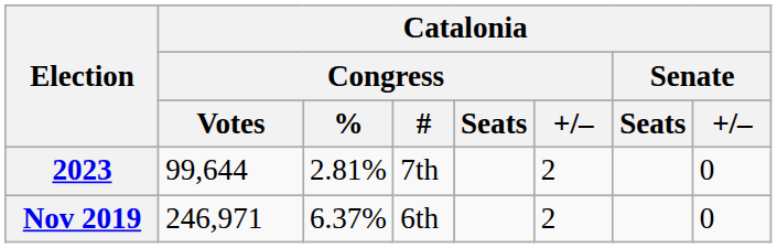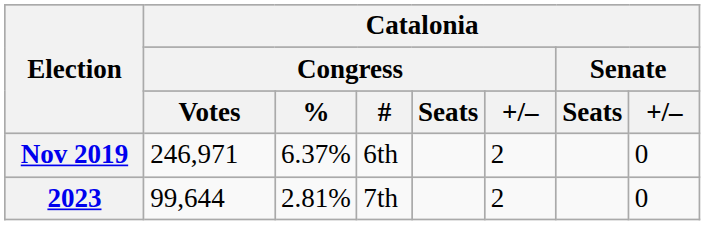rows swapped: Nov 2019 <-> 2023
